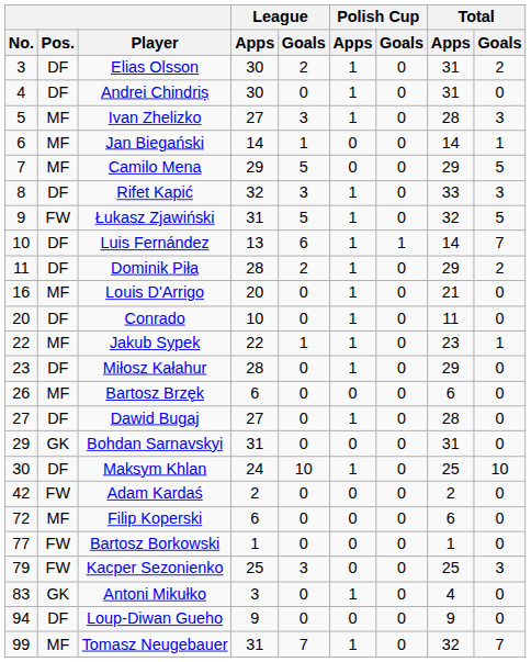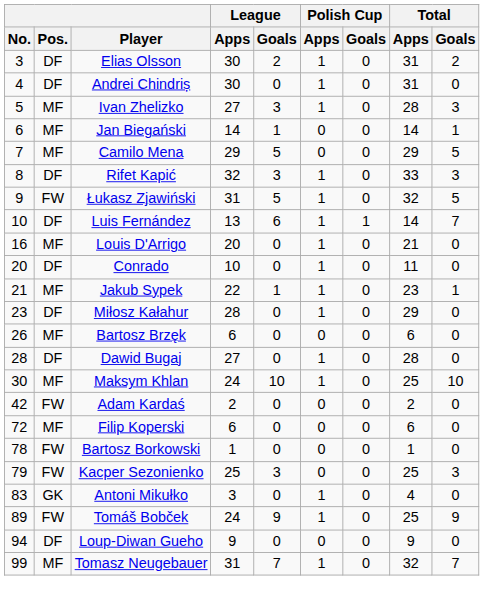- row: 11 | DF | Dominik Piła | 28 | 2 | 1 | 0 | 29 | 2
Jakub Sypek | No.: 22 -> 21
Dawid Bugaj | No.: 27 -> 28
- row: 29 | GK | Bohdan Sarnavskyi | 31 | 0 | 0 | 0 | 31 | 0
Maksym Khlan | Pos.: DF -> MF
Bartosz Borkowski | No.: 77 -> 78
+ row: 89 | FW | Tomáš Bobček | 24 | 9 | 1 | 0 | 25 | 9
